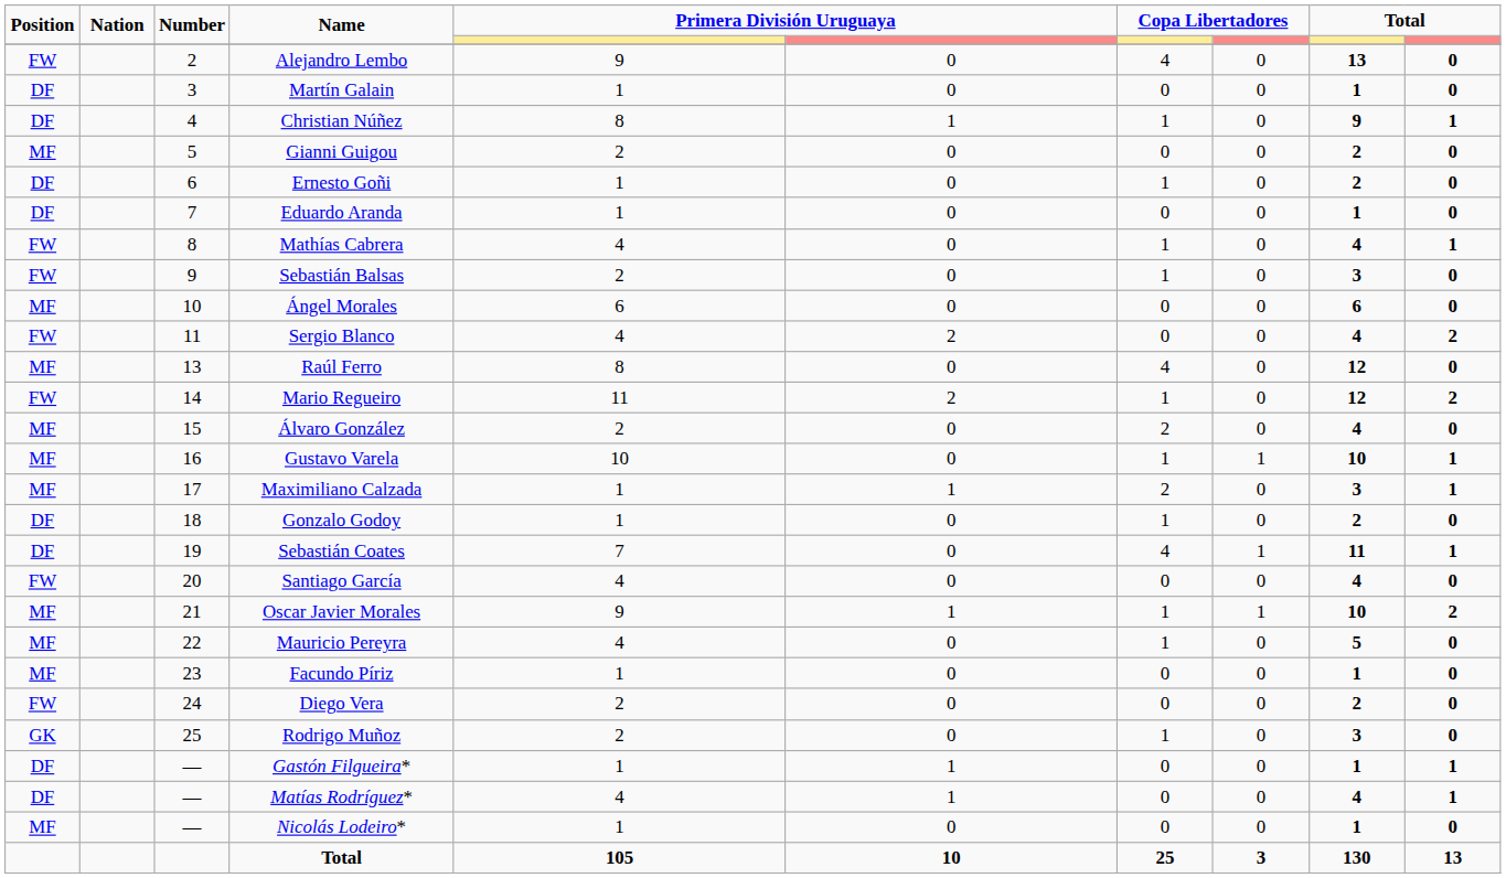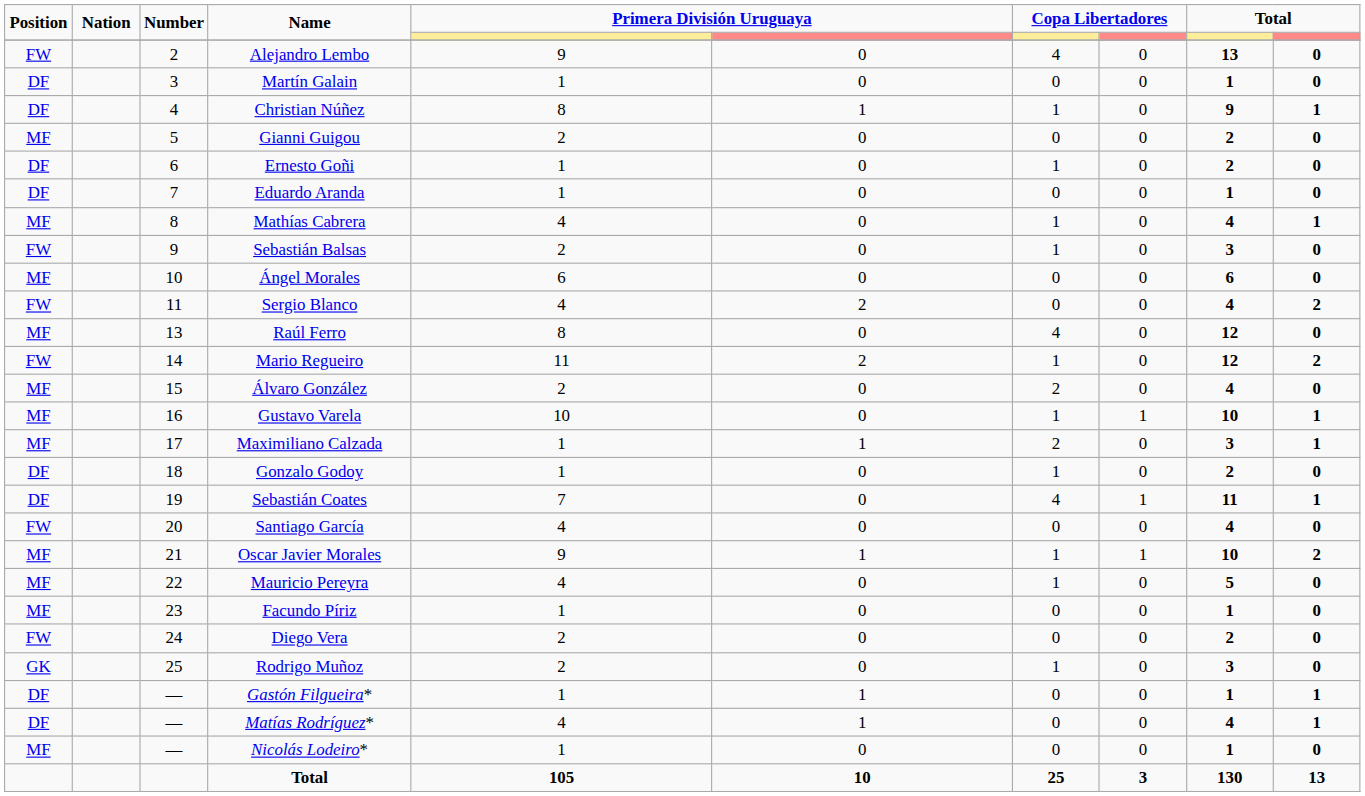Mathías Cabrera | Position: FW -> MF
